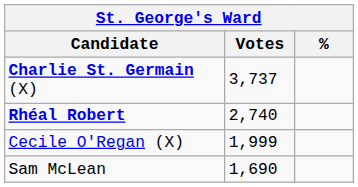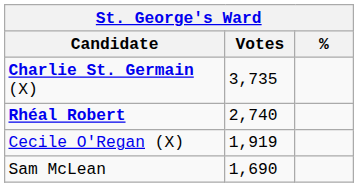Charlie St. Germain (X) | Votes: 3,737 -> 3,735
Cecile O'Regan (X) | Votes: 1,999 -> 1,919
